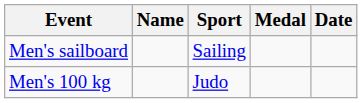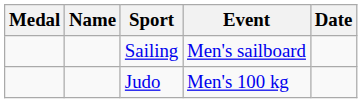columns swapped: Medal <-> Event
